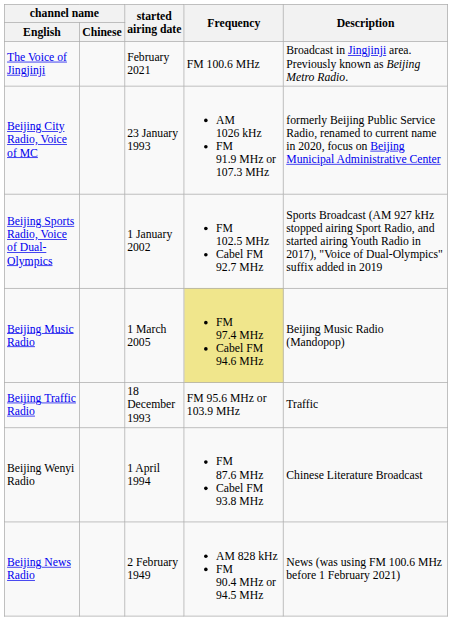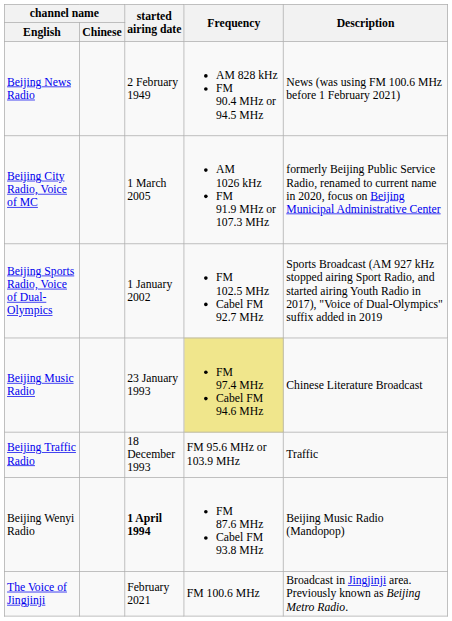rows swapped: Beijing News Radio <-> The Voice of Jingjinji
Beijing City Radio, Voice of MC | started airing date: 23 January 1993 -> 1 March 2005
Beijing Music Radio | started airing date: 1 March 2005 -> 23 January 1993
Beijing Music Radio | Description: Beijing Music Radio (Mandopop) -> Chinese Literature Broadcast
Beijing Wenyi Radio | started airing date: normal -> bold
Beijing Wenyi Radio | Description: Chinese Literature Broadcast -> Beijing Music Radio (Mandopop)
